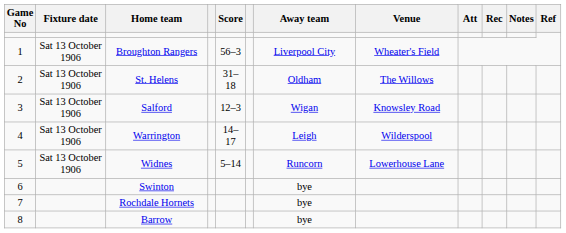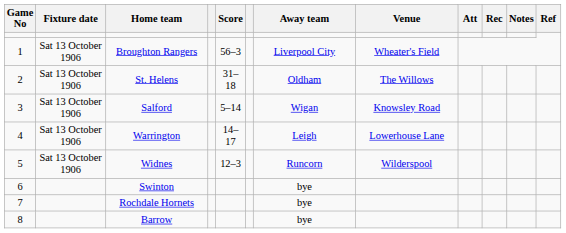Salford | Score: 12–3 -> 5–14
Warrington | Venue: Wilderspool -> Lowerhouse Lane
Widnes | Score: 5–14 -> 12–3
Widnes | Venue: Lowerhouse Lane -> Wilderspool
